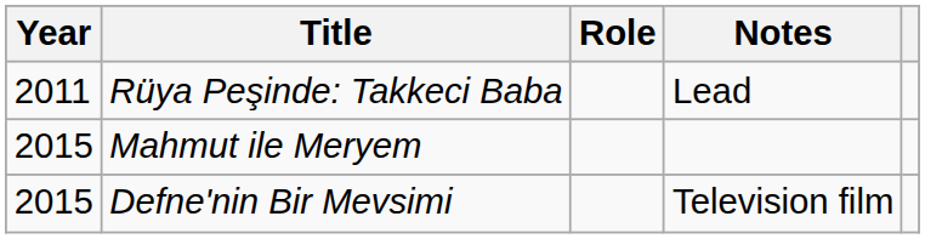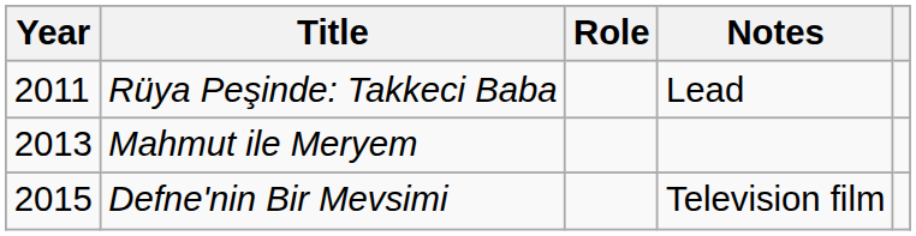Mahmut ile Meryem | Year: 2015 -> 2013
